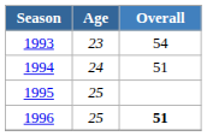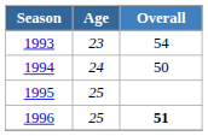1994 | Overall: 51 -> 50
